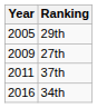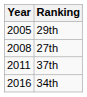27th | Year: 2009 -> 2008
